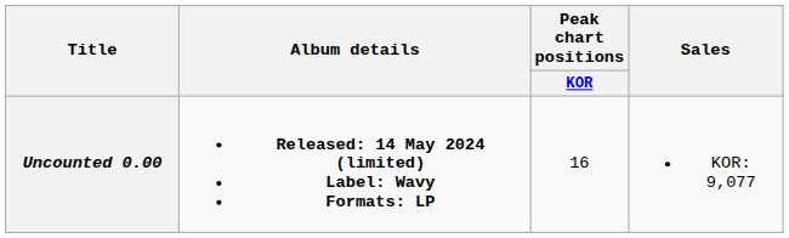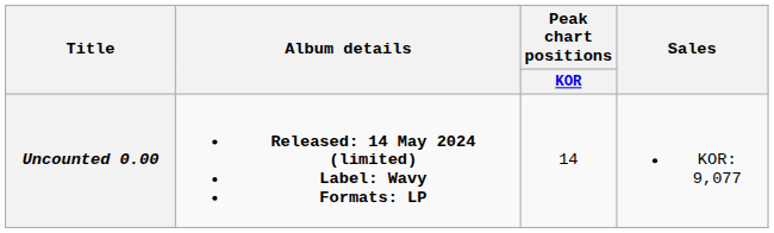Uncounted 0.00 | Peak chart positions / KOR: 16 -> 14
